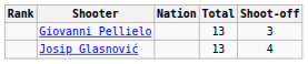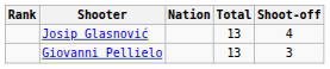rows swapped: Josip Glasnović <-> Giovanni Pellielo
